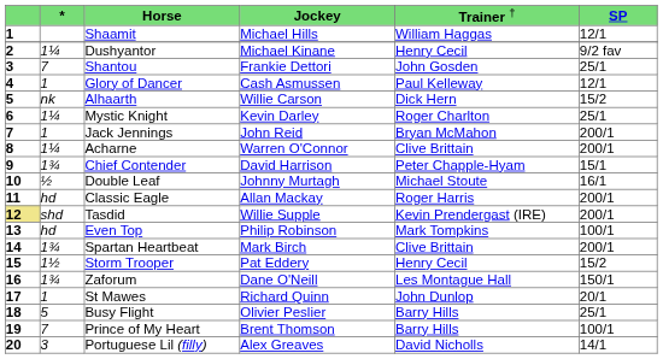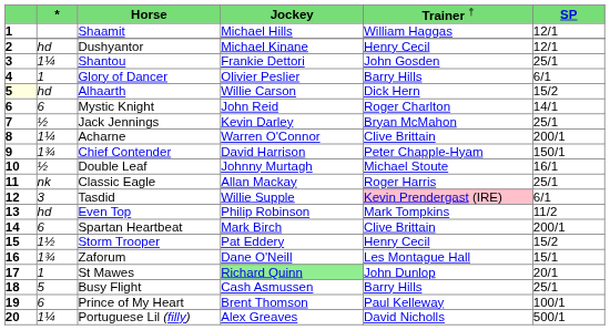Dushyantor | column 2: 1¼ -> hd
Dushyantor | column 6: 9/2 fav -> 12/1
Shantou | column 2: 7 -> 1¼
Glory of Dancer | column 4: Cash Asmussen -> Olivier Peslier
Glory of Dancer | column 5: Paul Kelleway -> Barry Hills
Glory of Dancer | column 6: 12/1 -> 6/1
Alhaarth | column 1: no background -> lightyellow background
Alhaarth | column 2: nk -> hd
Mystic Knight | column 2: 1¼ -> 6
Mystic Knight | column 4: Kevin Darley -> John Reid
Mystic Knight | column 6: 25/1 -> 14/1
Jack Jennings | column 2: 1 -> ½
Jack Jennings | column 4: John Reid -> Kevin Darley
Jack Jennings | column 6: 200/1 -> 25/1
Chief Contender | column 6: 15/1 -> 150/1
Classic Eagle | column 2: hd -> nk
Classic Eagle | column 6: 200/1 -> 25/1
Tasdid | column 1: khaki background -> no background
Tasdid | column 2: shd -> 3
Tasdid | column 5: no background -> pink background
Tasdid | column 6: 200/1 -> 6/1
Even Top | column 6: 100/1 -> 11/2
Spartan Heartbeat | column 2: 1¾ -> 6
Zaforum | column 6: 150/1 -> 15/1
St Mawes | column 4: no background -> lightgreen background
Busy Flight | column 4: Olivier Peslier -> Cash Asmussen
Prince of My Heart | column 2: 7 -> 6
Prince of My Heart | column 5: Barry Hills -> Paul Kelleway
Portuguese Lil (filly) | column 2: 3 -> 1¼
Portuguese Lil (filly) | column 6: 14/1 -> 500/1
